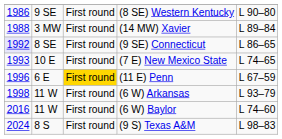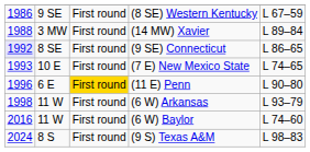(8 SE) Western Kentucky | column 5: L 90–80 -> L 67–59
(11 E) Penn | column 5: L 67–59 -> L 90–80
